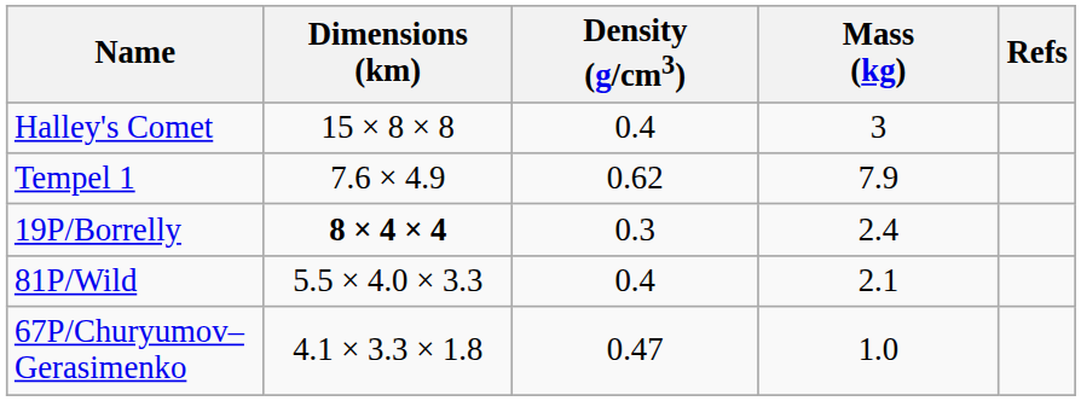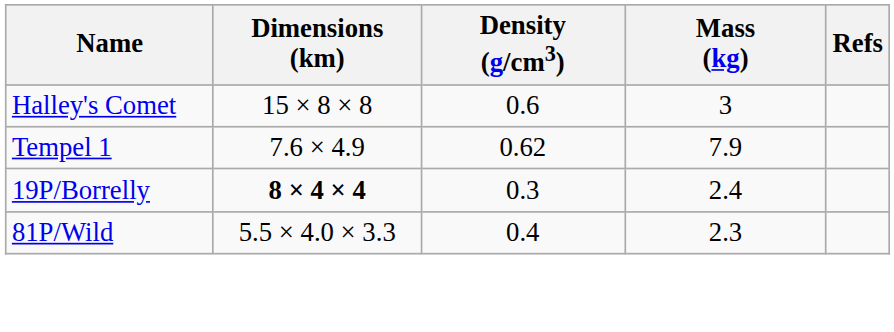Halley's Comet | Density (g/cm3): 0.4 -> 0.6
81P/Wild | Mass (kg): 2.1 -> 2.3
- row: 67P/Churyumov–Gerasimenko | 4.1 × 3.3 × 1.8 | 0.47 | 1.0
